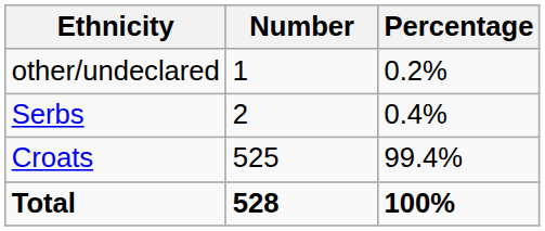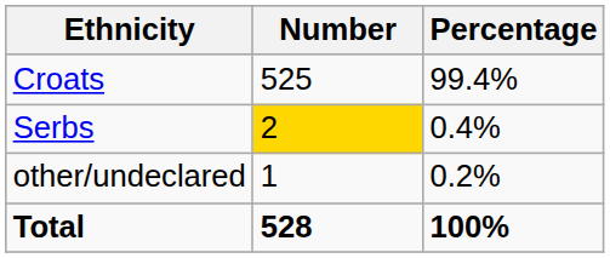rows swapped: Croats <-> other/undeclared
Serbs | Number: no background -> gold background
